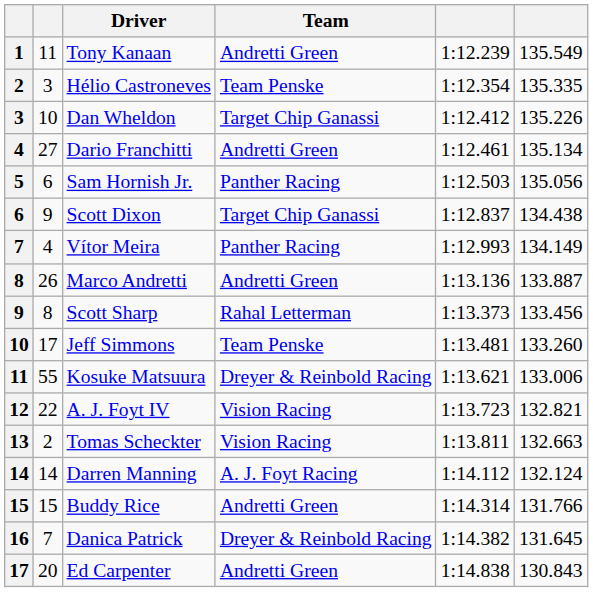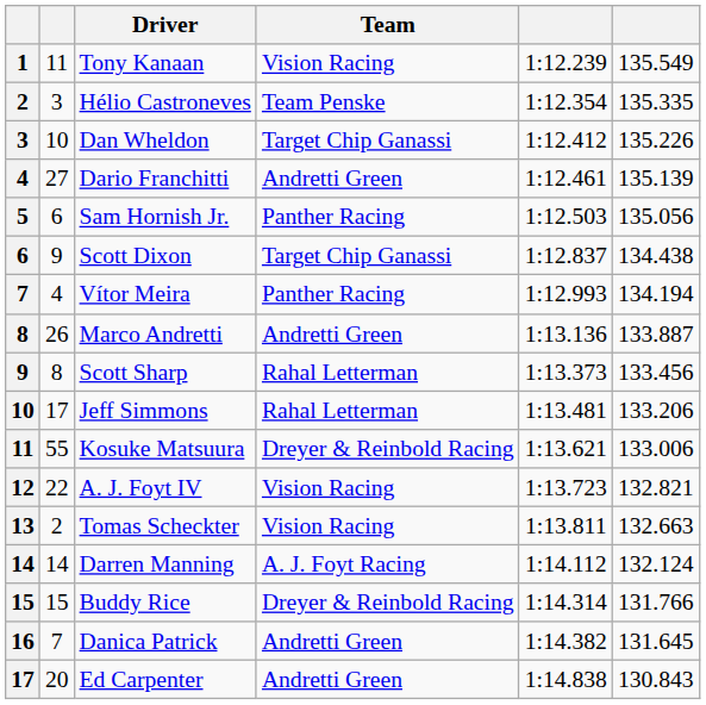Tony Kanaan | Team: Andretti Green -> Vision Racing
Dario Franchitti | column 6: 135.134 -> 135.139
Vítor Meira | column 6: 134.149 -> 134.194
Jeff Simmons | Team: Team Penske -> Rahal Letterman
Jeff Simmons | column 6: 133.260 -> 133.206
Buddy Rice | Team: Andretti Green -> Dreyer & Reinbold Racing
Danica Patrick | Team: Dreyer & Reinbold Racing -> Andretti Green
